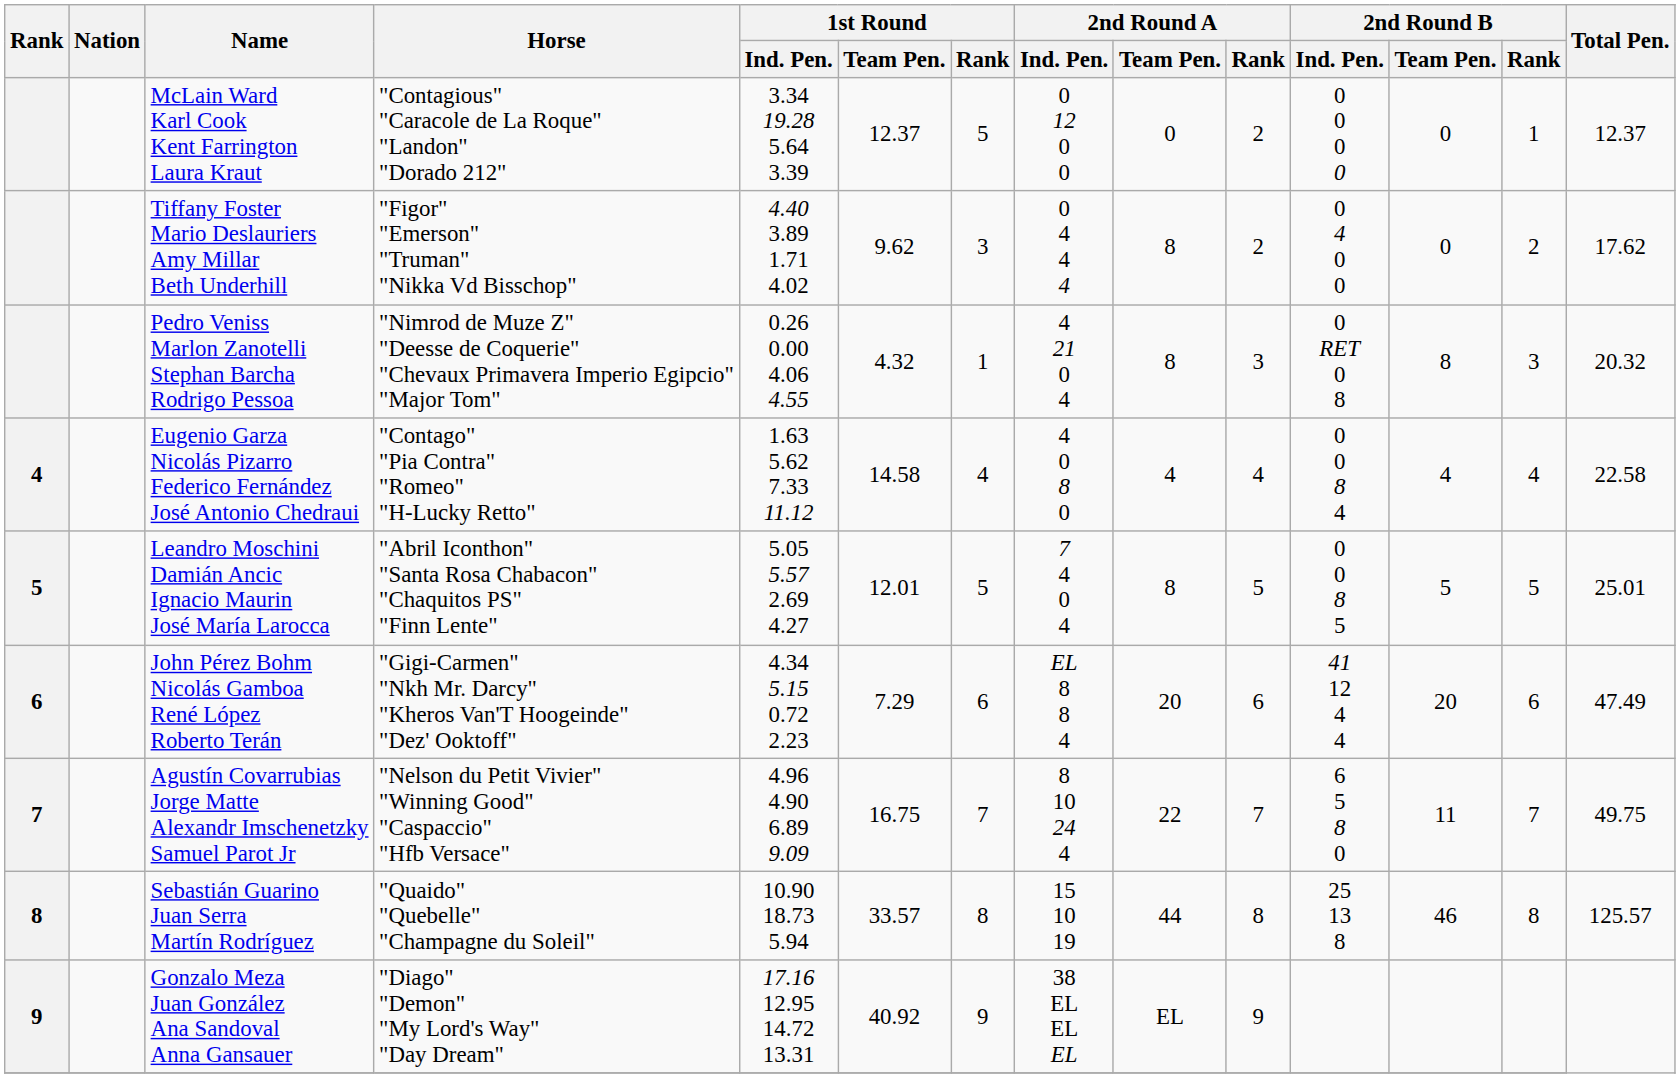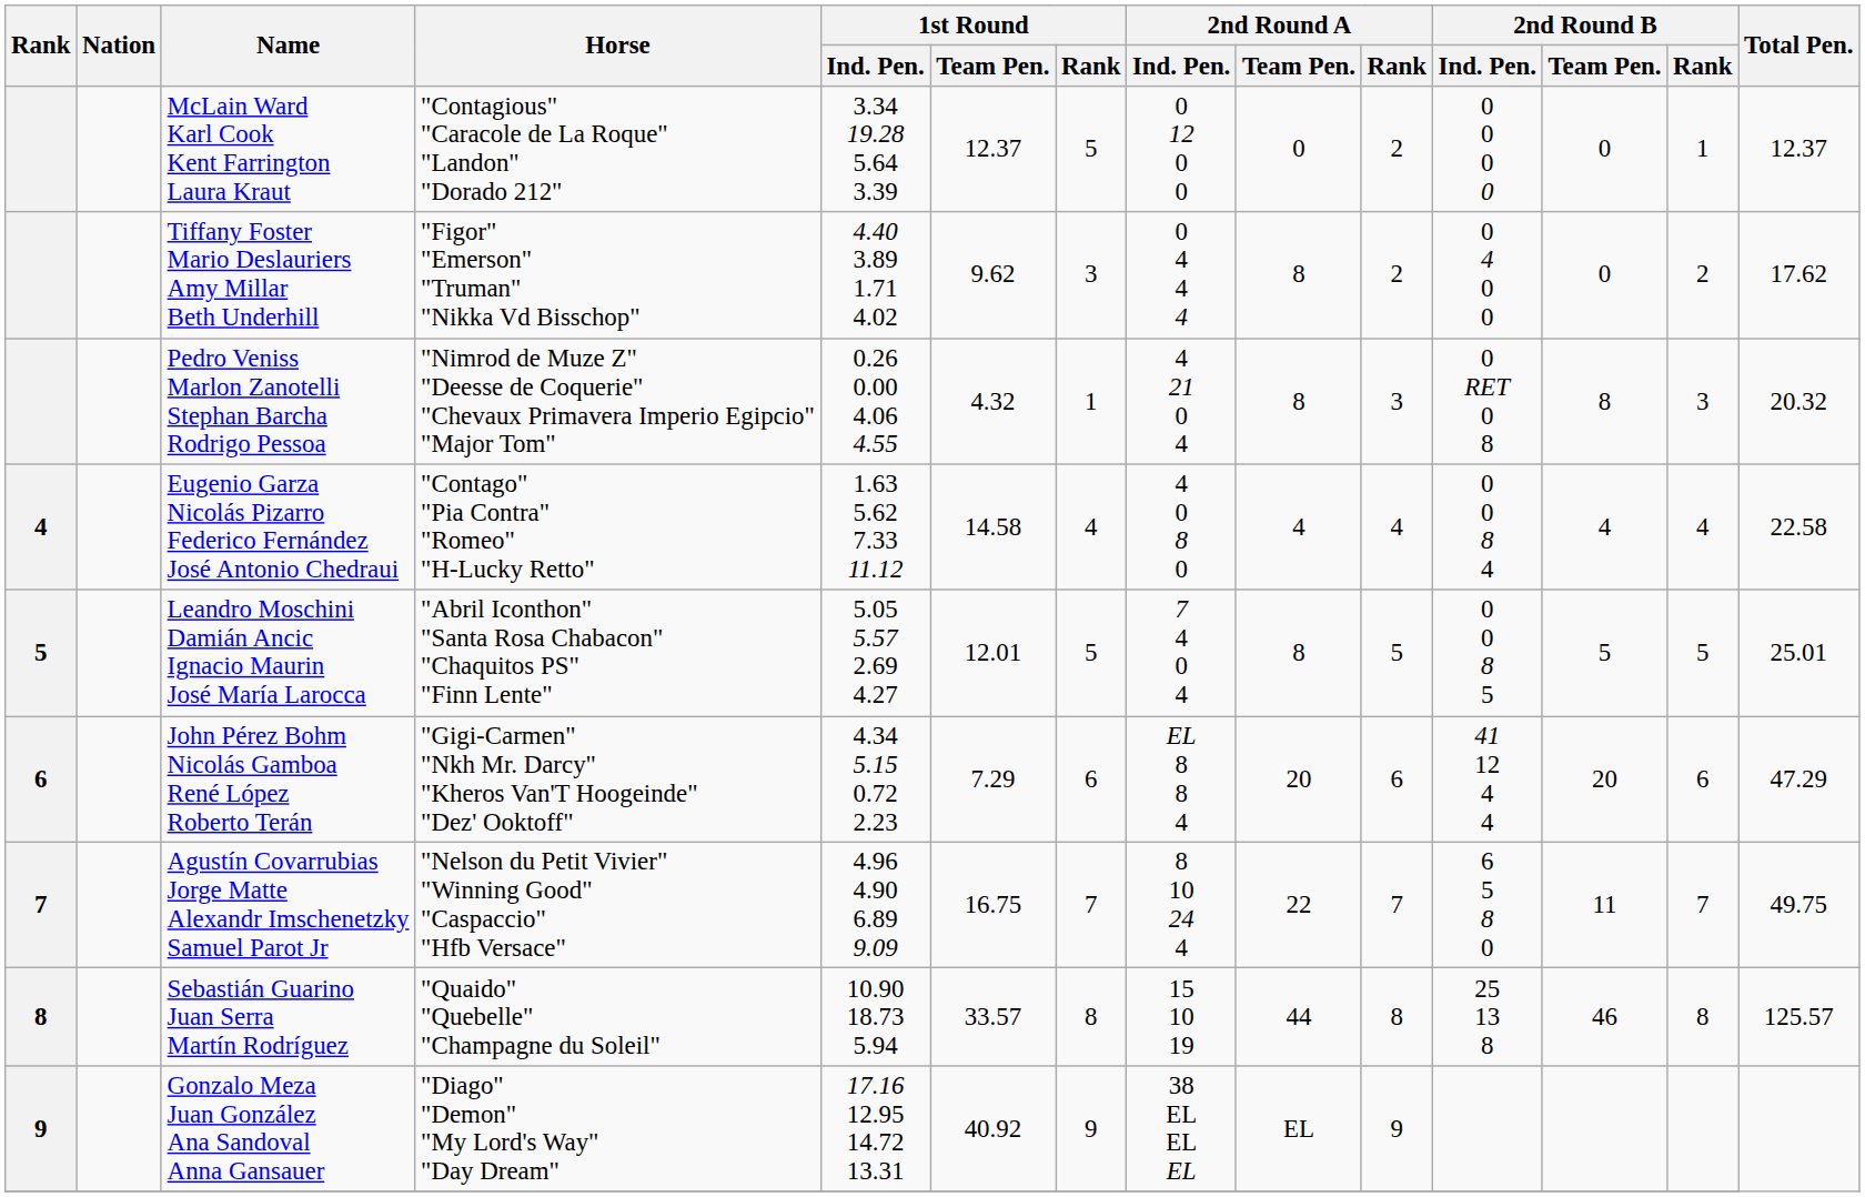John Pérez Bohm Nicolás Gamboa René López Roberto Terán | Total Pen.: 47.49 -> 47.29
